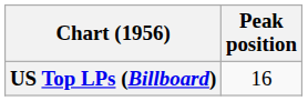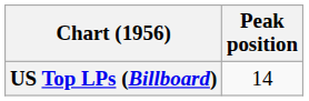US Top LPs (Billboard) | Peak position: 16 -> 14
